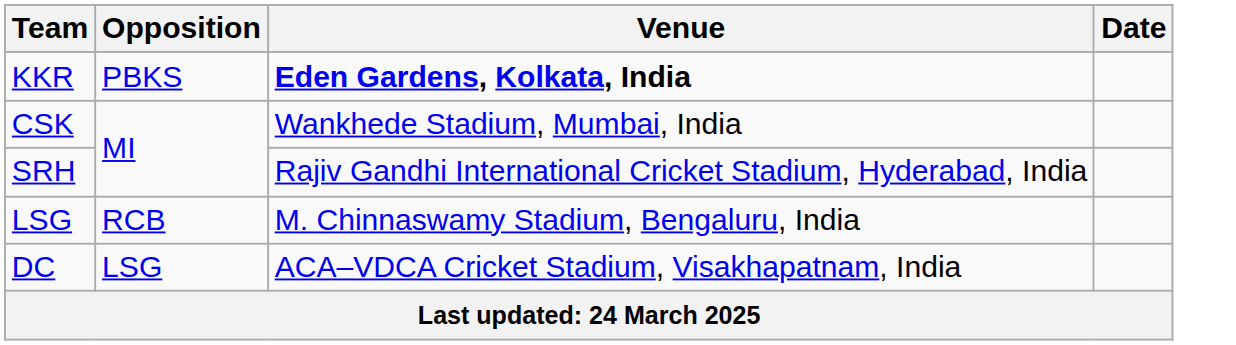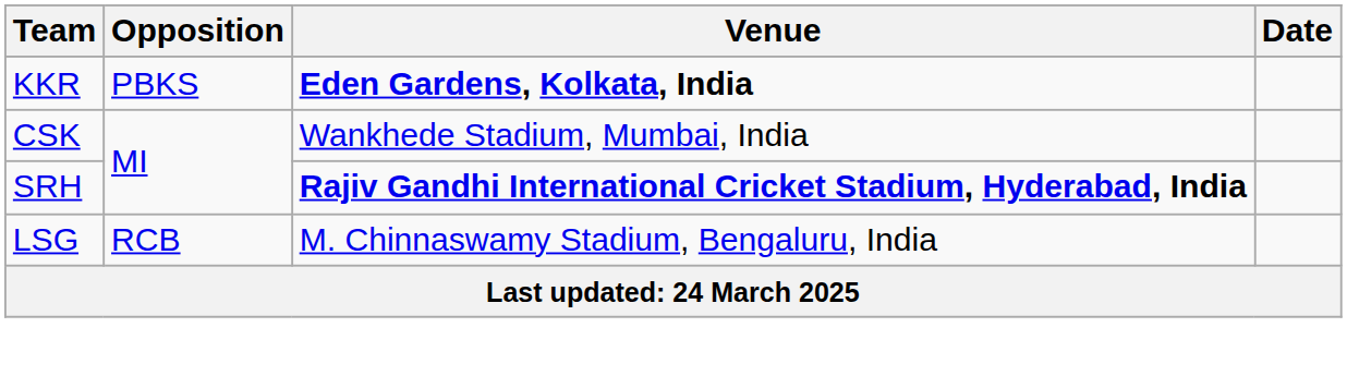SRH | Venue: normal -> bold
- row: DC | LSG | ACA–VDCA Cricket Stadium, Visakhapatnam, India
